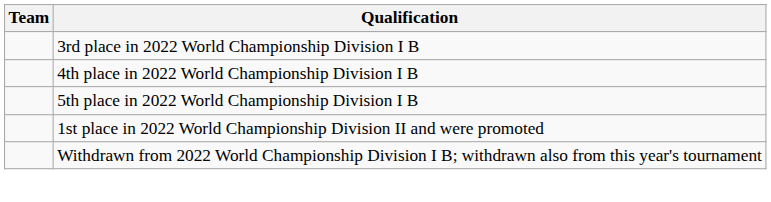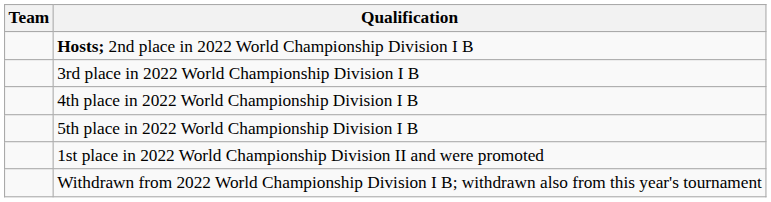+ row: Hosts; 2nd place in 2022 World Championship Division I B
